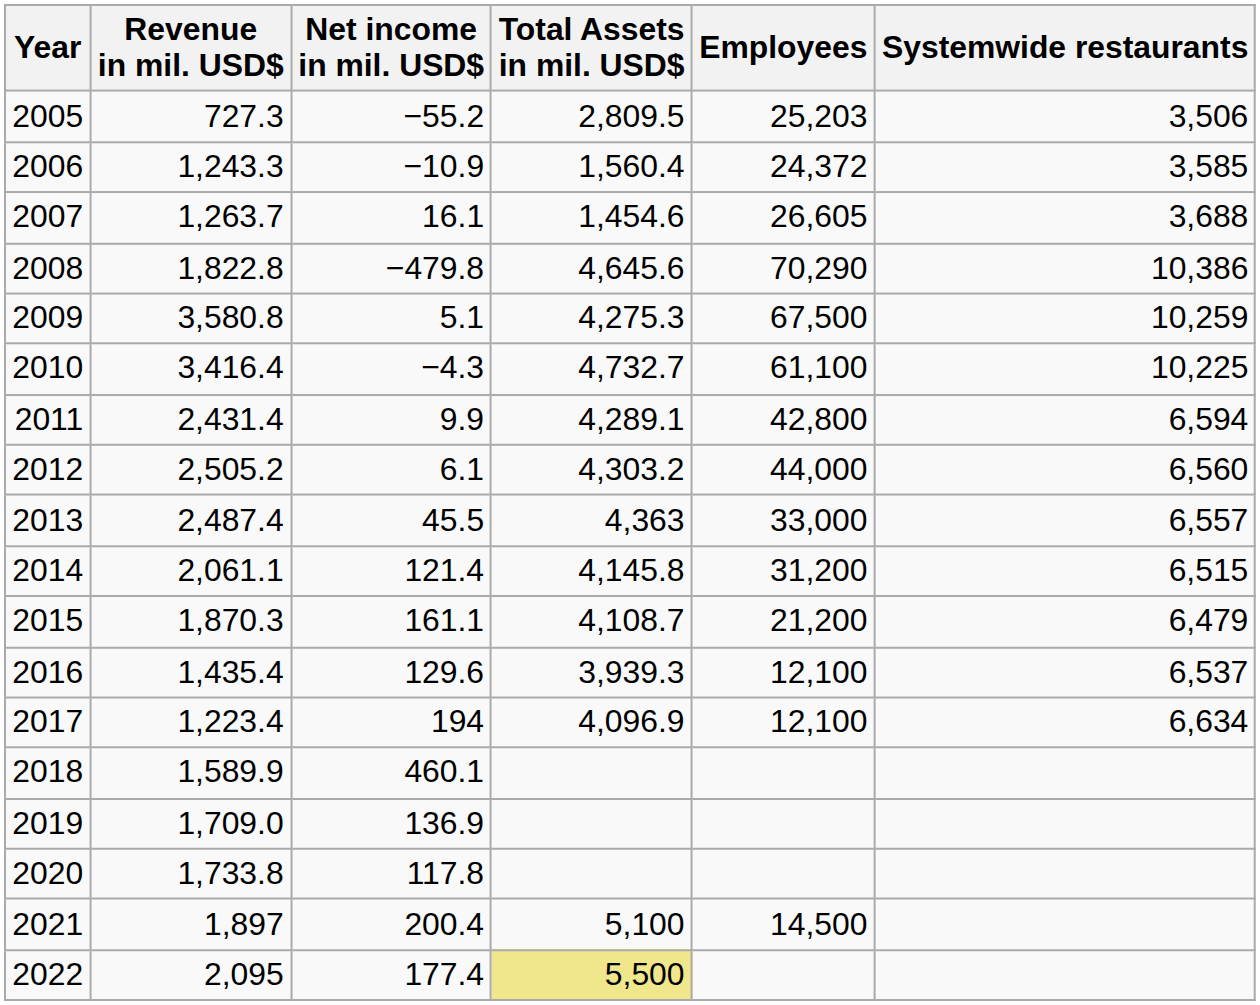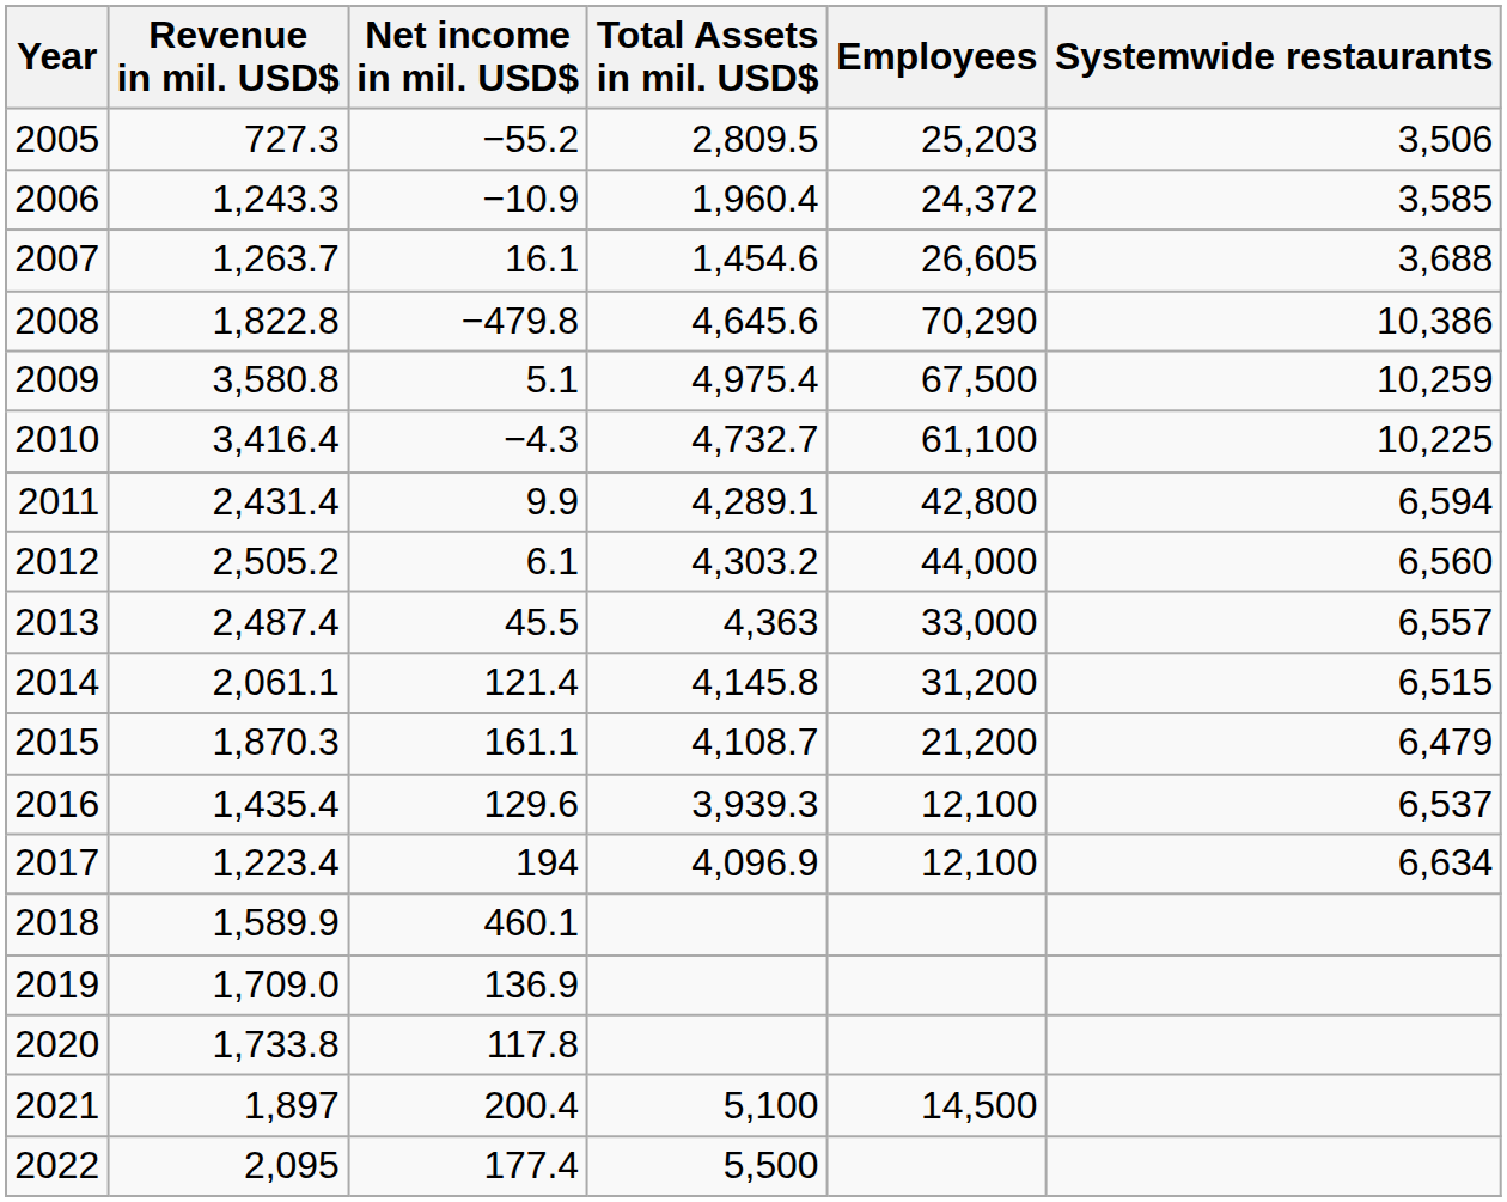2006 | Total Assets in mil. USD$: 1,560.4 -> 1,960.4
2009 | Total Assets in mil. USD$: 4,275.3 -> 4,975.4
2022 | Total Assets in mil. USD$: khaki background -> no background
